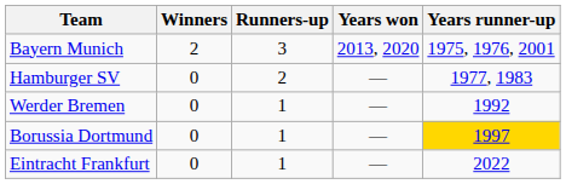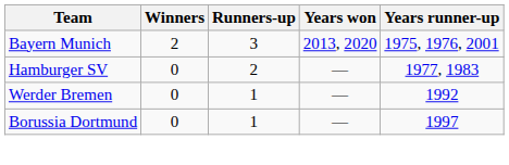Borussia Dortmund | Years runner-up: gold background -> no background
- row: Eintracht Frankfurt | 0 | 1 | — | 2022
